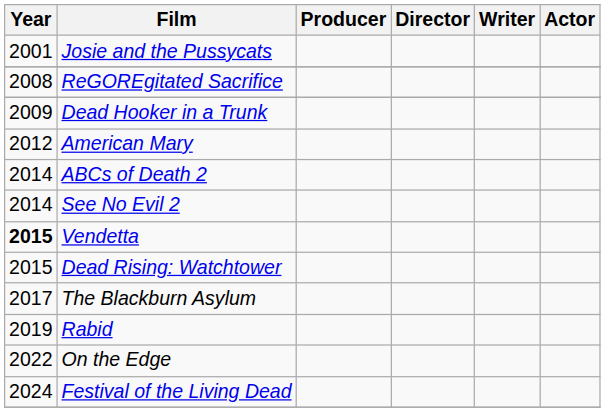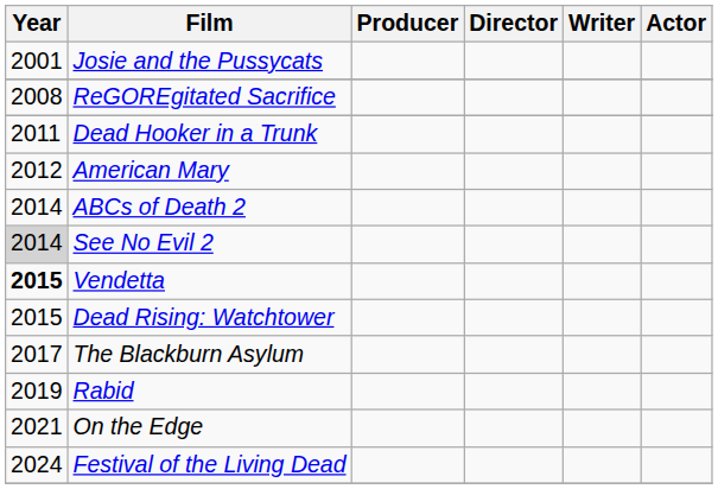Dead Hooker in a Trunk | Year: 2009 -> 2011
See No Evil 2 | Year: no background -> lightgrey background
On the Edge | Year: 2022 -> 2021
